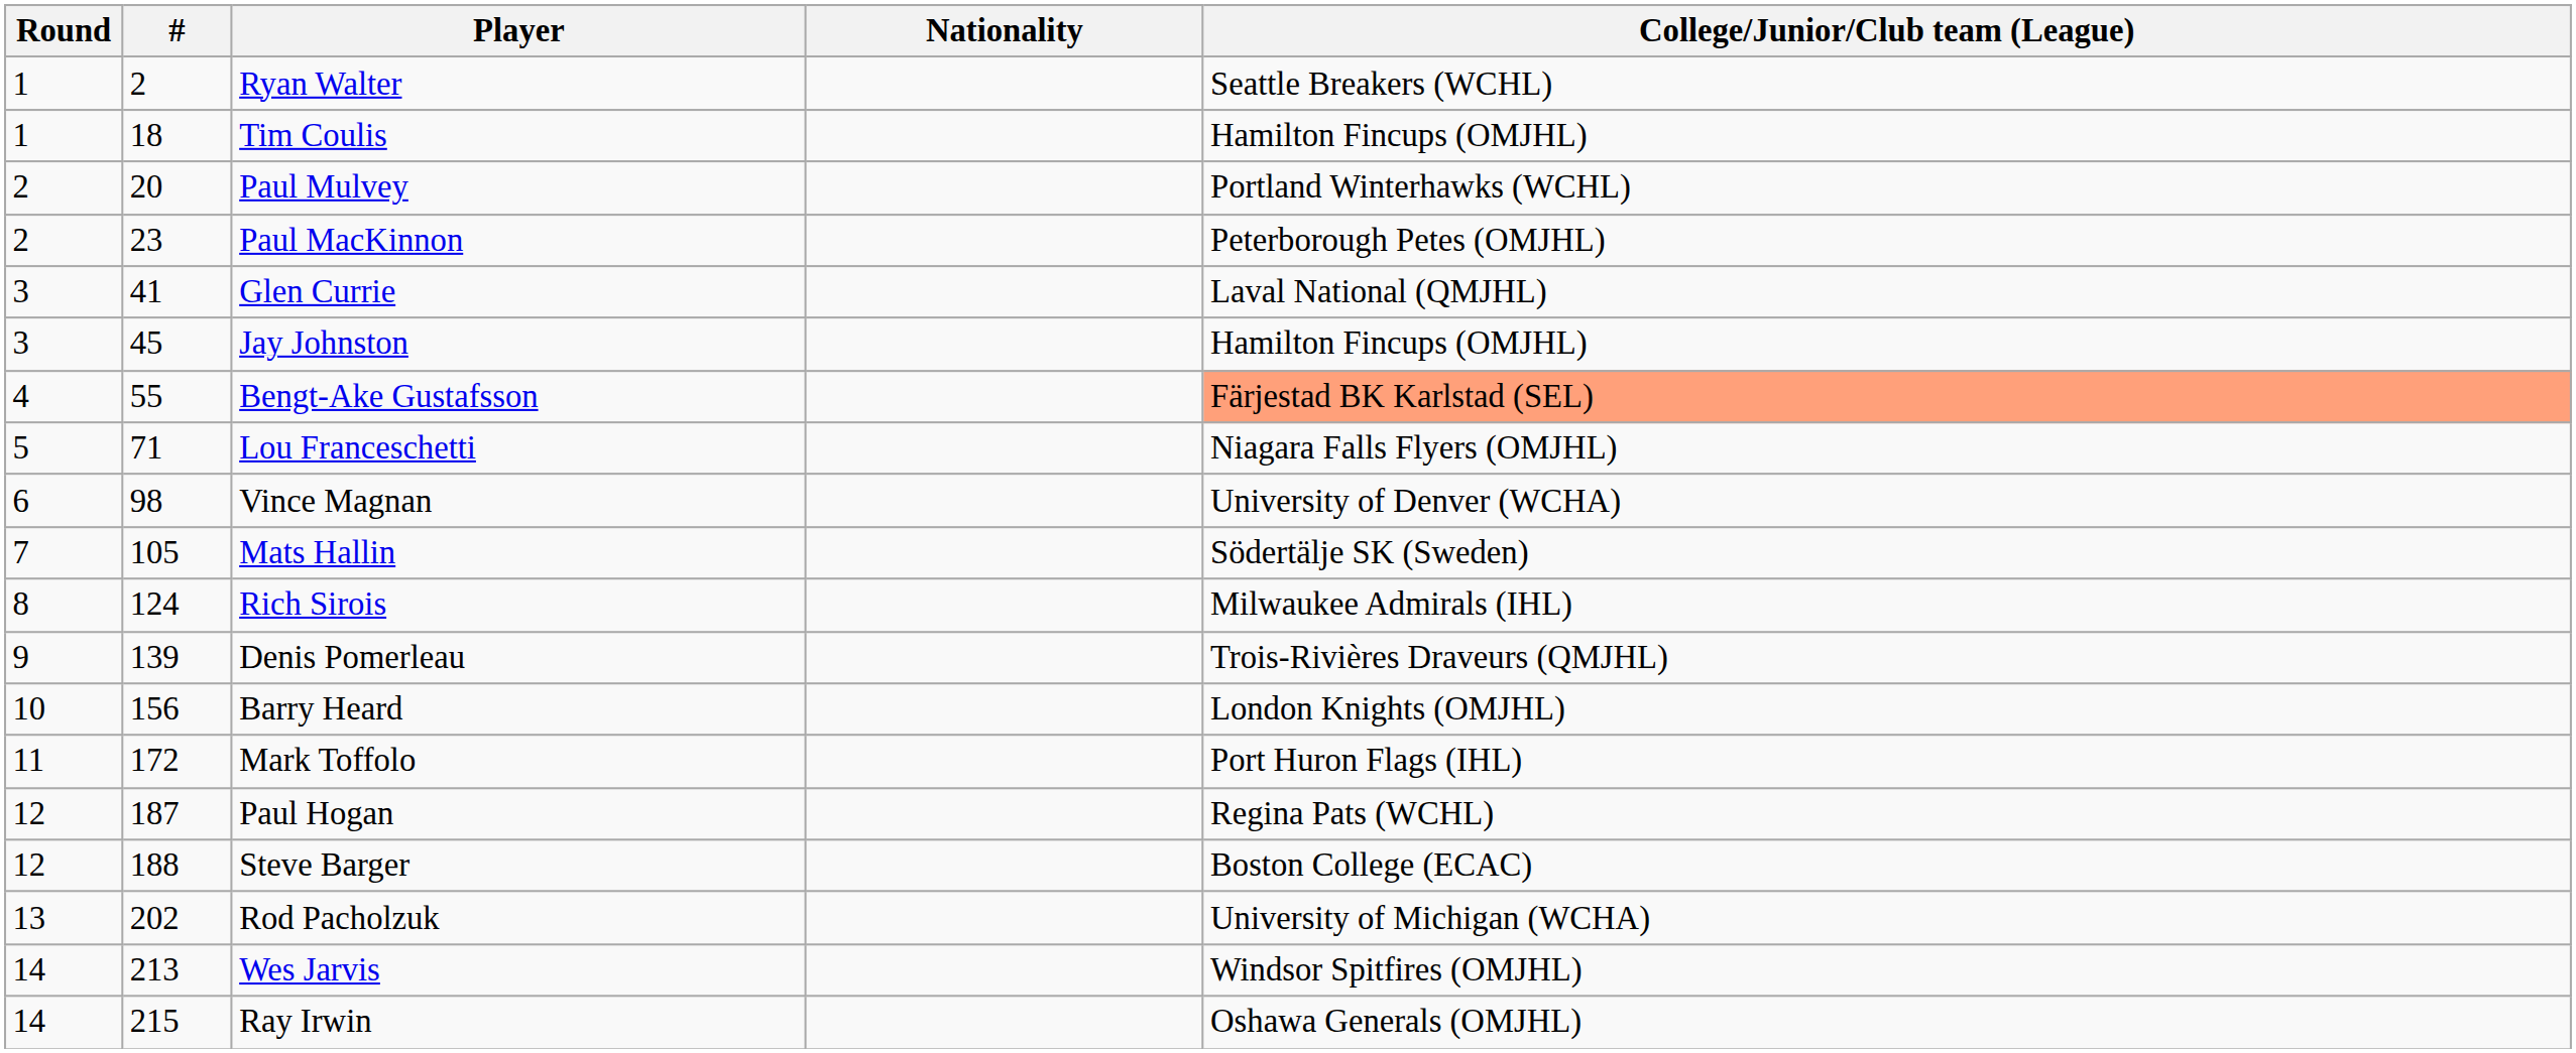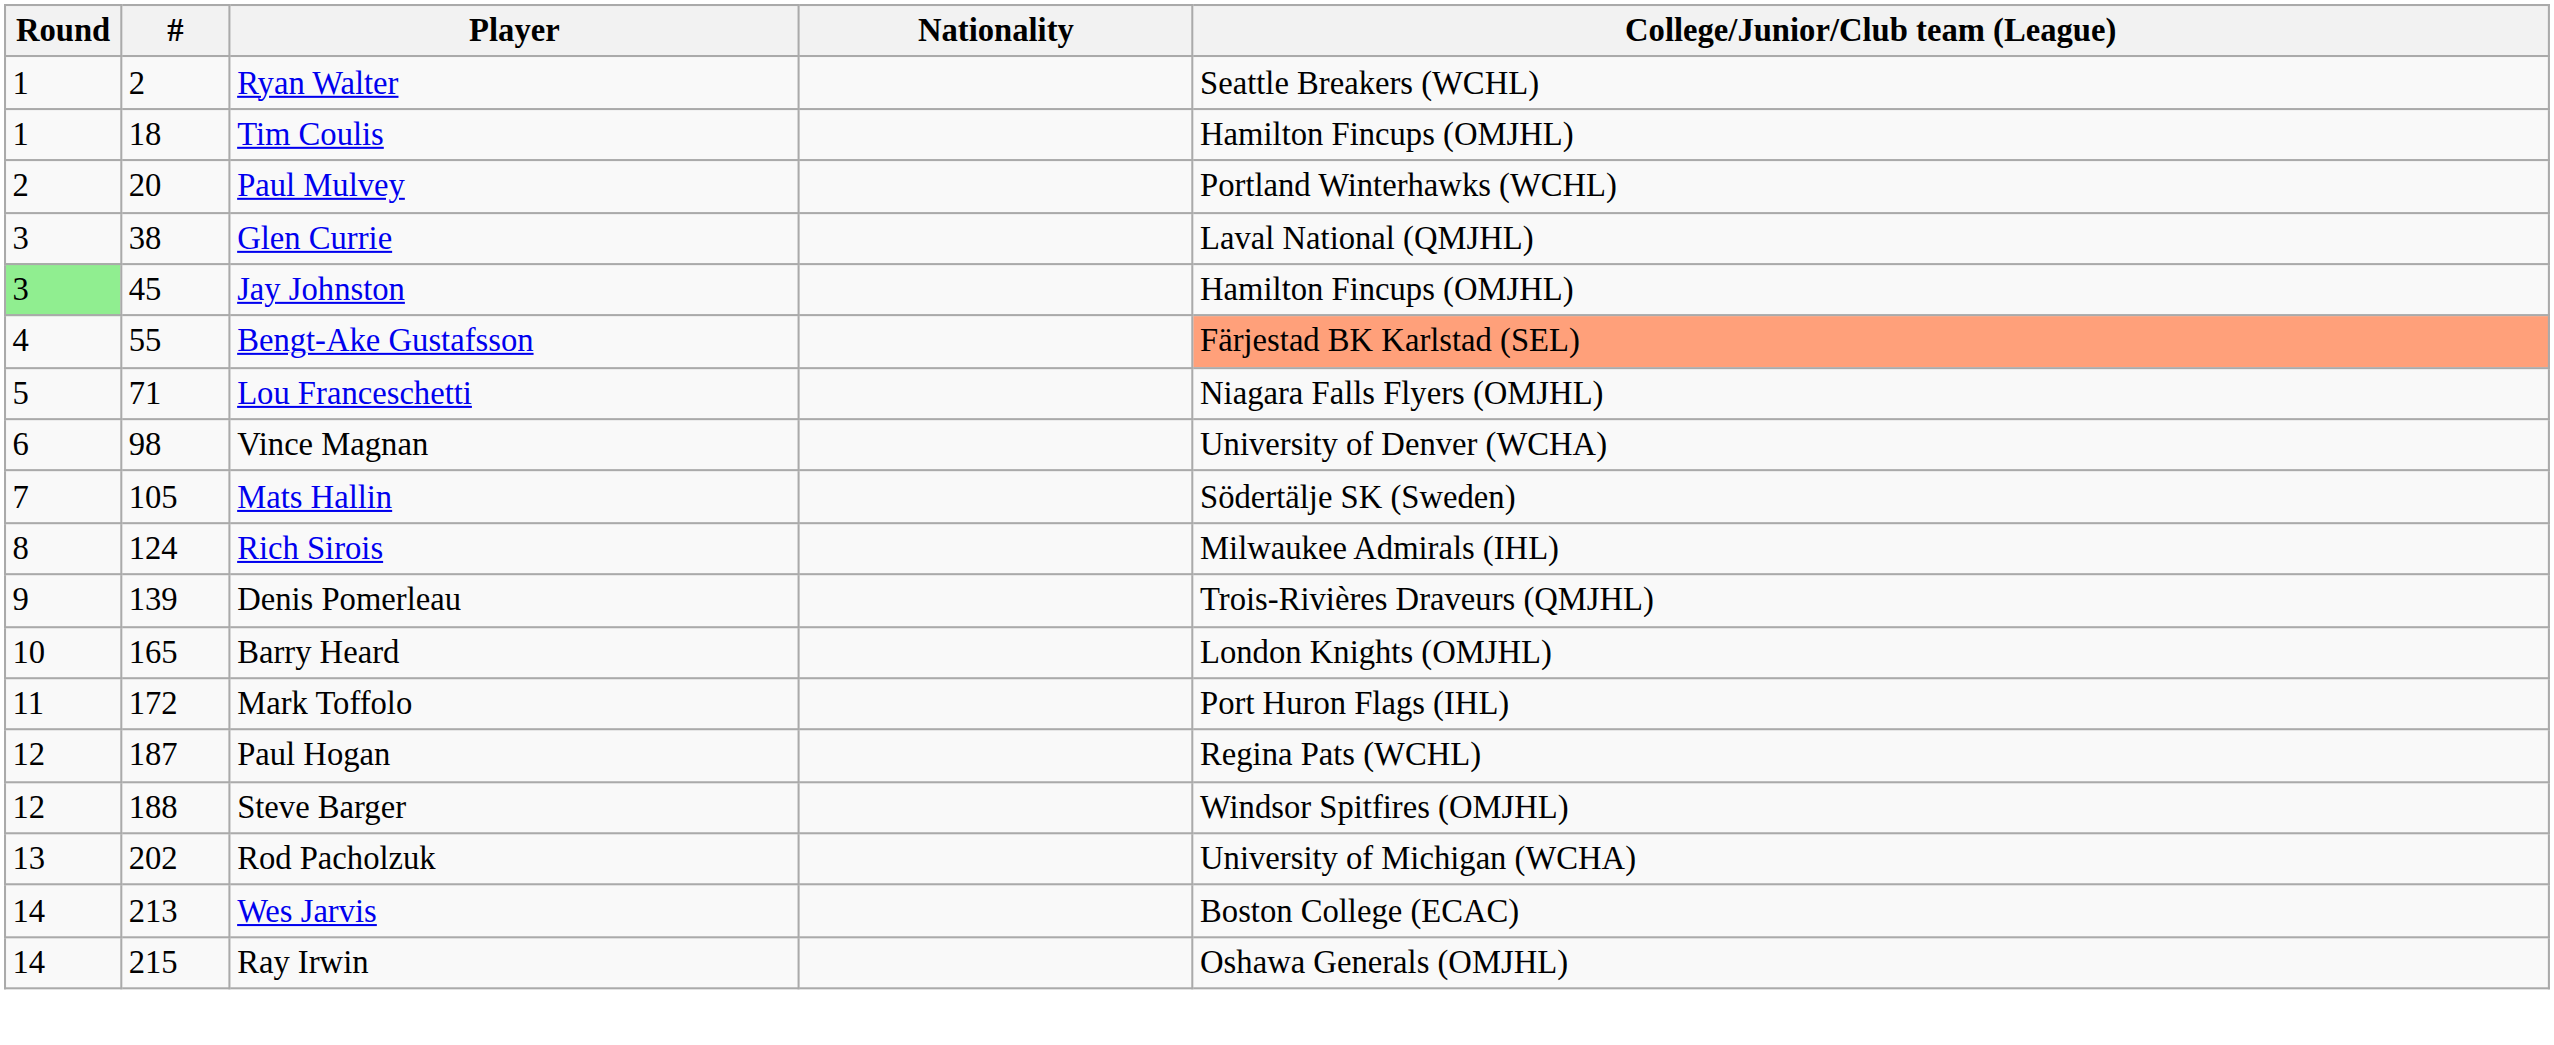- row: 2 | 23 | Paul MacKinnon | Peterborough Petes (OMJHL)
Glen Currie | #: 41 -> 38
Jay Johnston | Round: no background -> lightgreen background
Barry Heard | #: 156 -> 165
Steve Barger | College/Junior/Club team (League): Boston College (ECAC) -> Windsor Spitfires (OMJHL)
Wes Jarvis | College/Junior/Club team (League): Windsor Spitfires (OMJHL) -> Boston College (ECAC)
